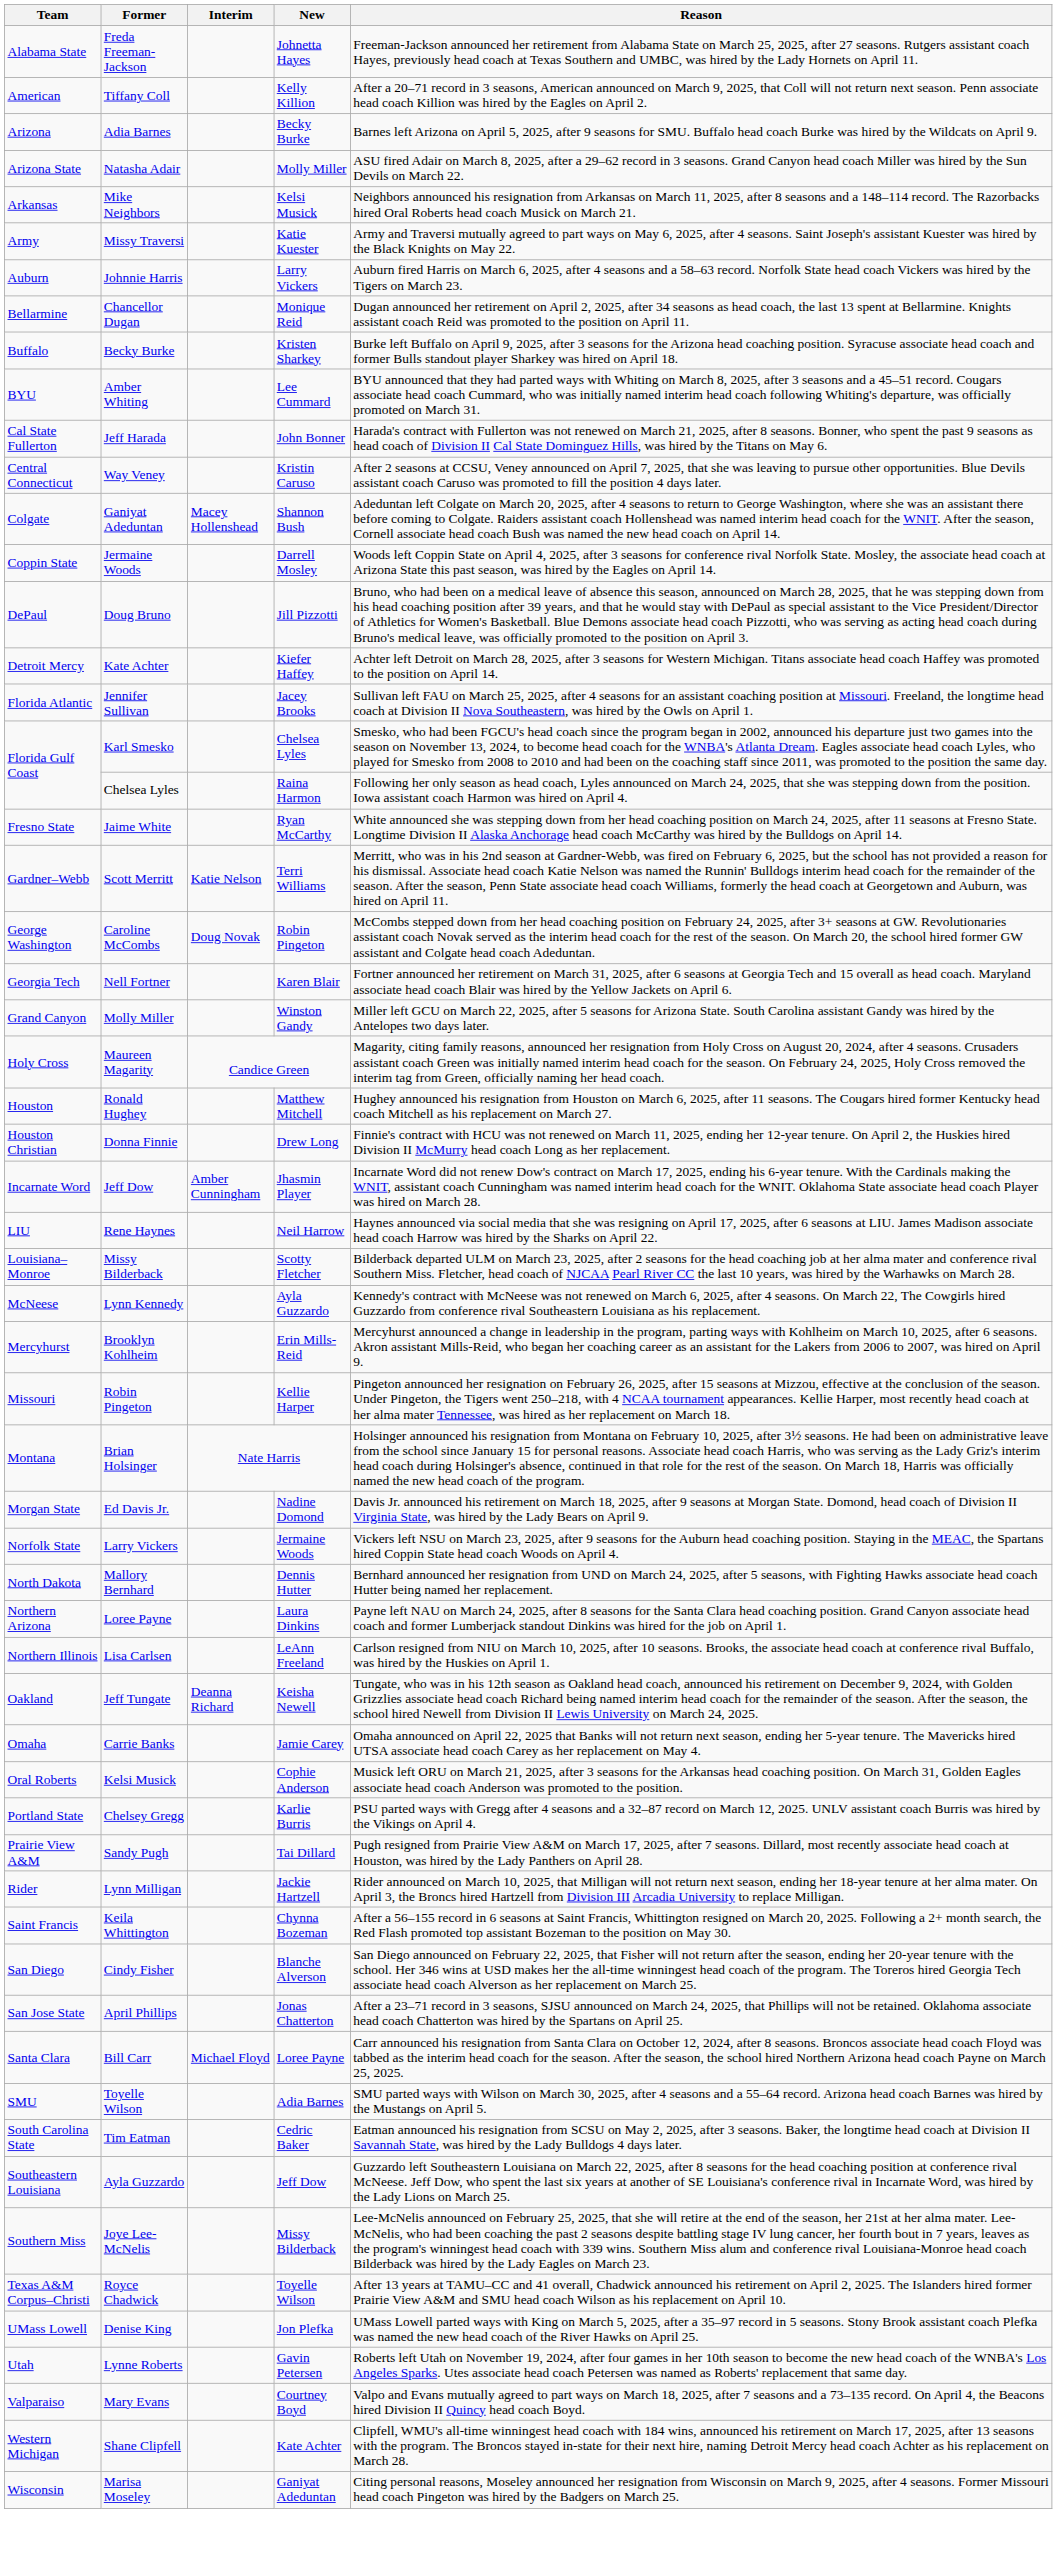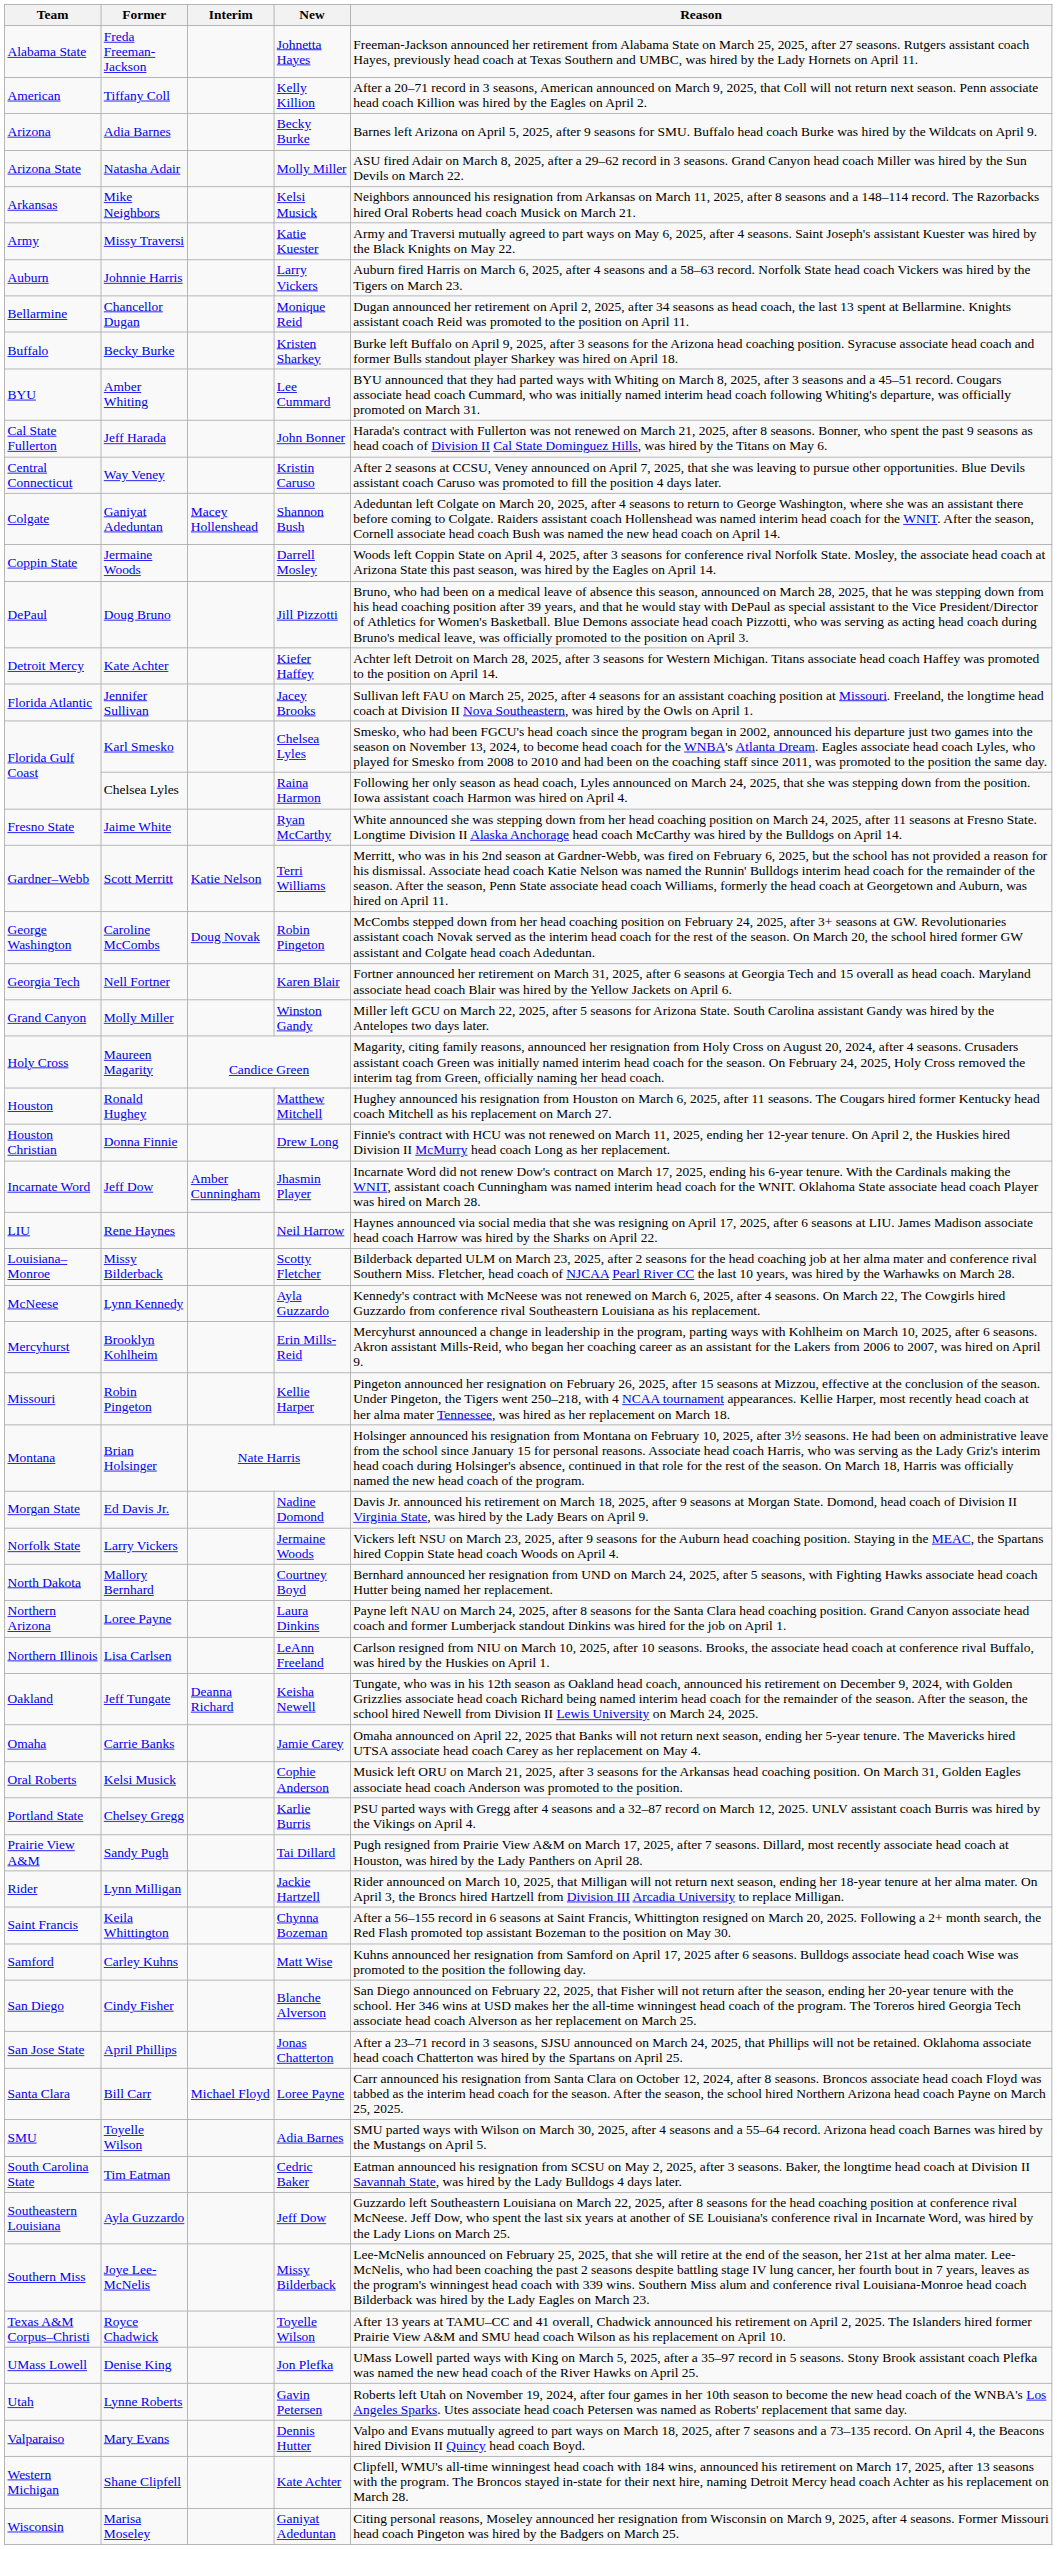Mallory Bernhard | New: Dennis Hutter -> Courtney Boyd
+ row: Samford | Carley Kuhns | Matt Wise | Kuhns announced her resignation from Samford on April 17, 2025 after 6 seasons. Bulldogs associate head coach Wise was promoted to the position the following day.
Mary Evans | New: Courtney Boyd -> Dennis Hutter
